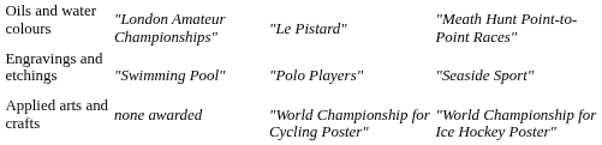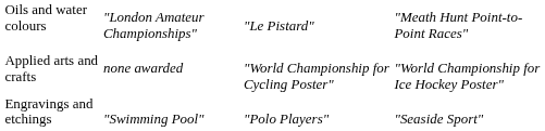rows swapped: Engravings and etchings <-> Applied arts and crafts
